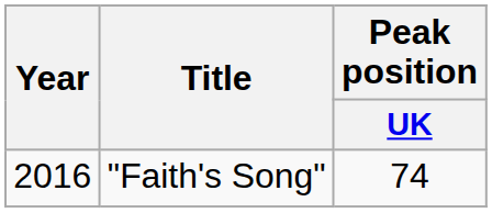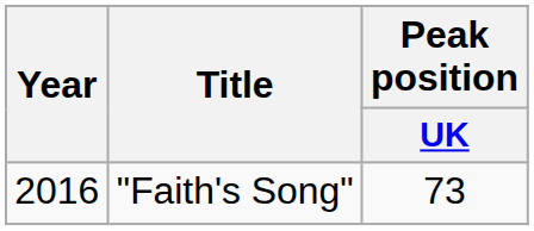"Faith's Song" | Peak position / UK: 74 -> 73
